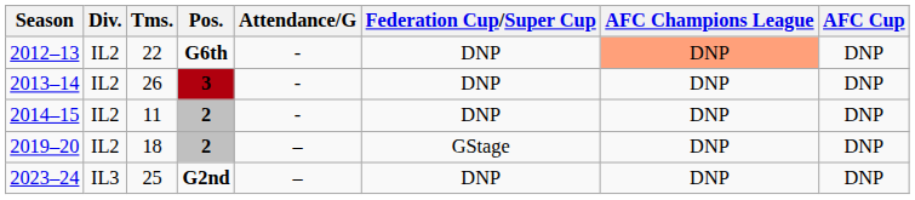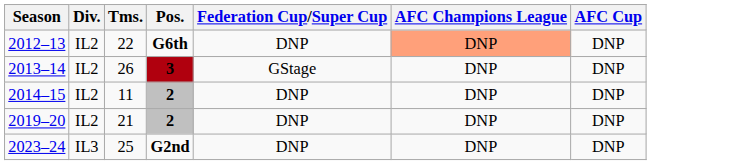- column: Attendance/G | - | - | - | – | –
2013–14 | Federation Cup/Super Cup: DNP -> GStage
2019–20 | Tms.: 18 -> 21
2019–20 | Federation Cup/Super Cup: GStage -> DNP
